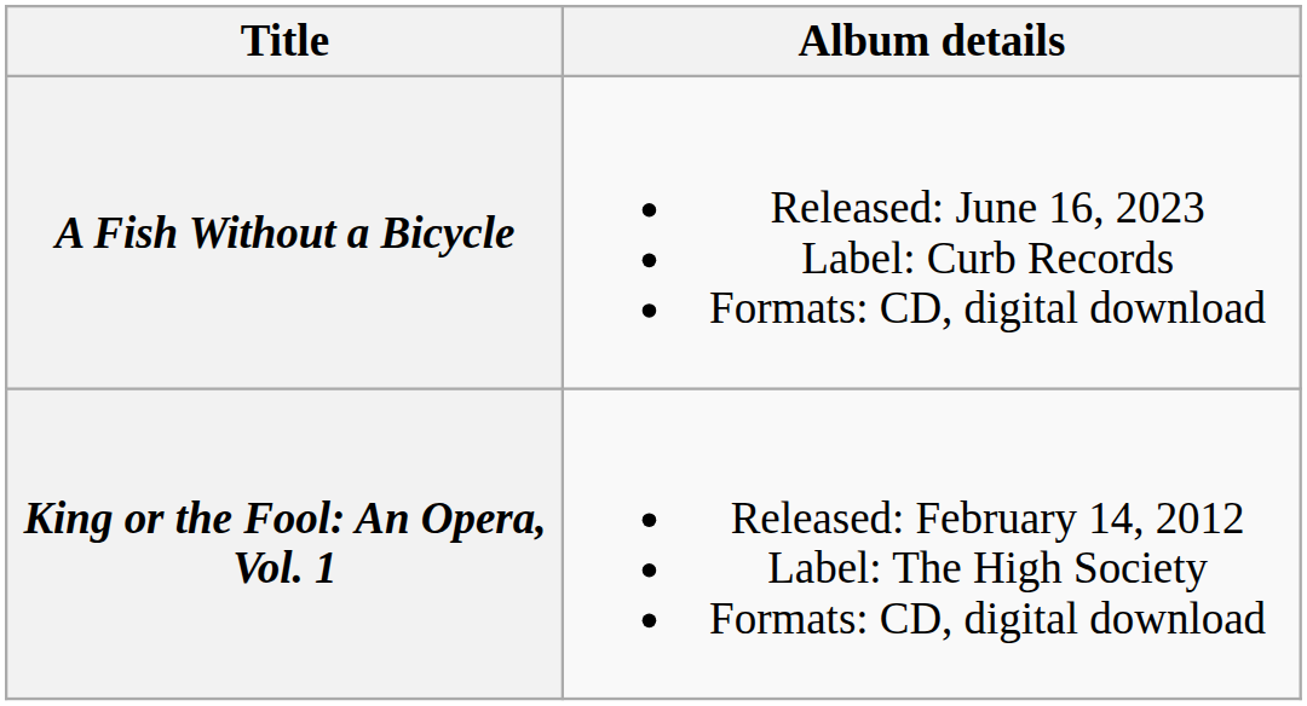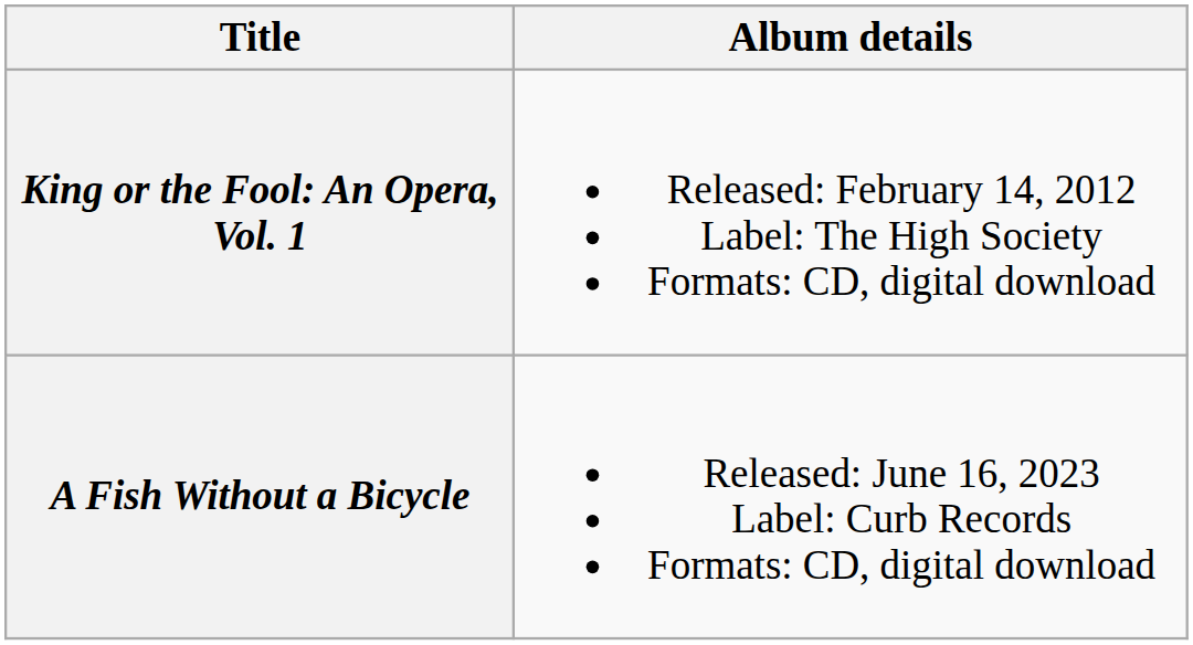rows swapped: King or the Fool: An Opera, Vol. 1 <-> A Fish Without a Bicycle
